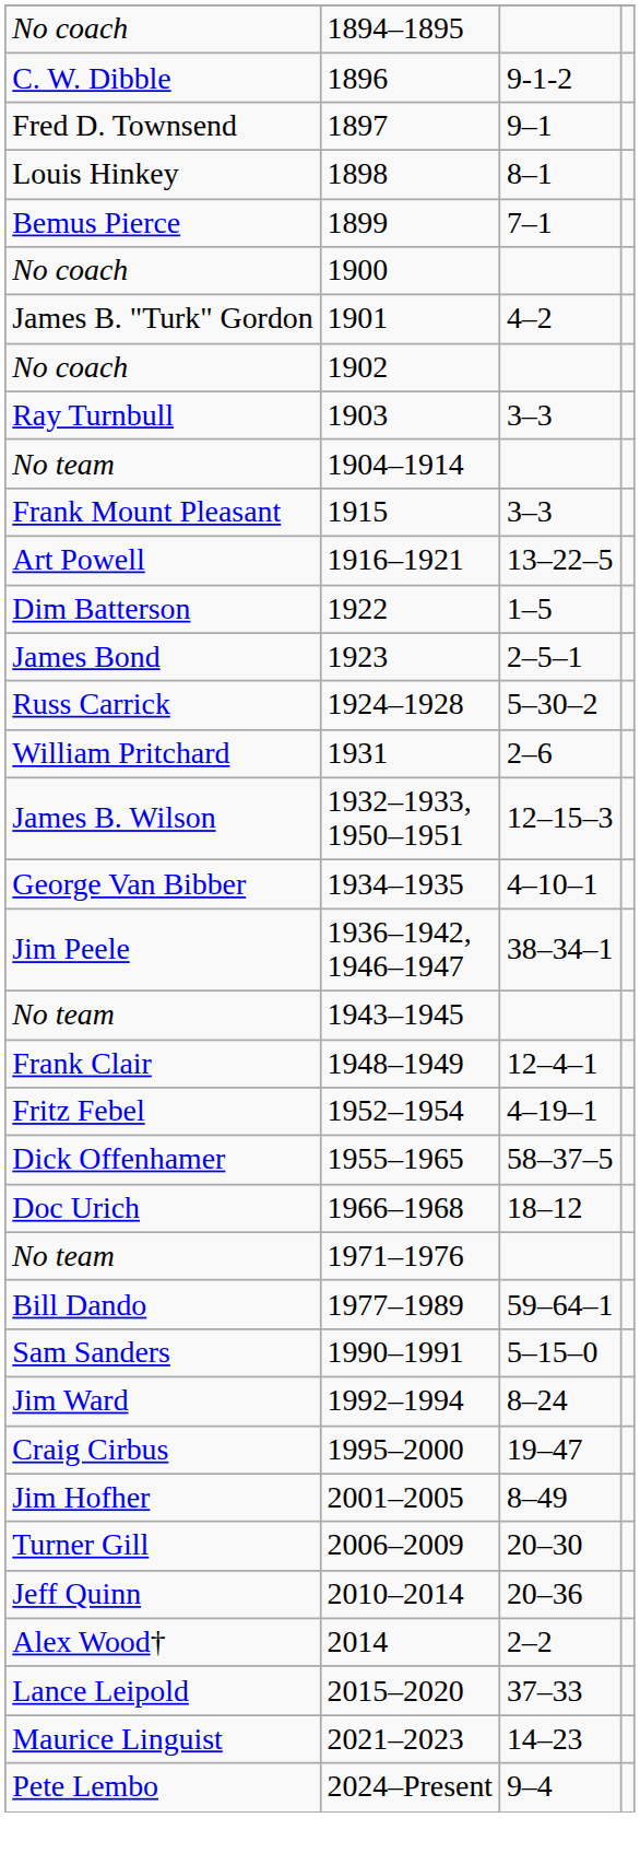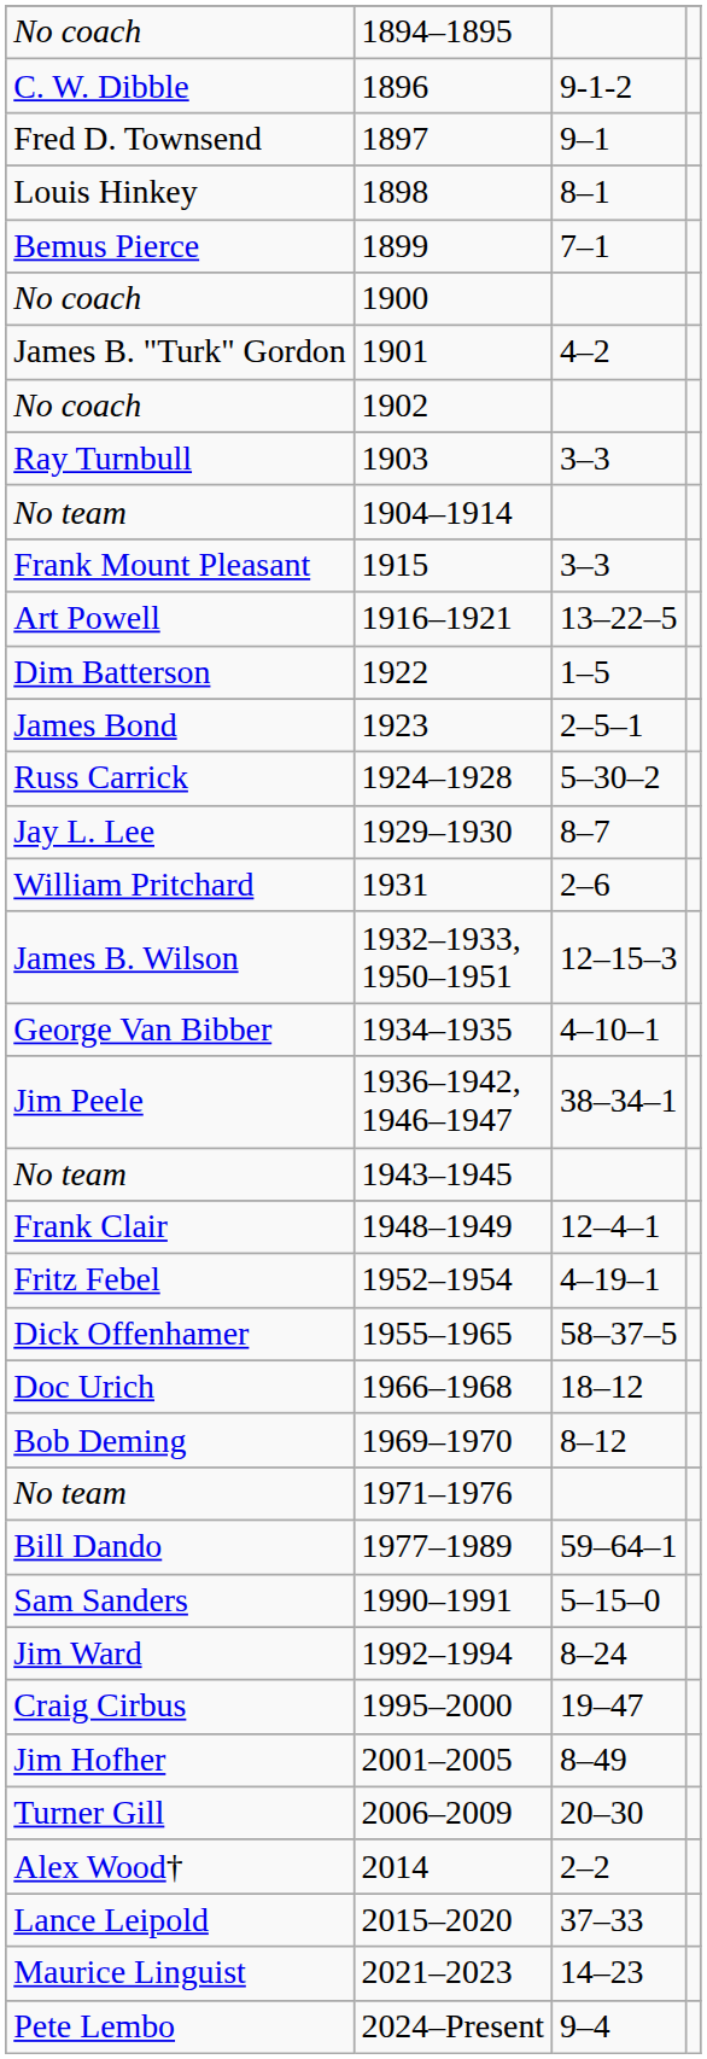+ row: Jay L. Lee | 1929–1930 | 8–7
+ row: Bob Deming | 1969–1970 | 8–12
- row: Jeff Quinn | 2010–2014 | 20–36
